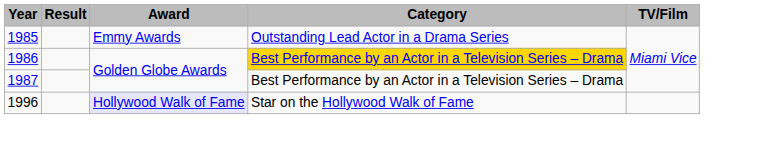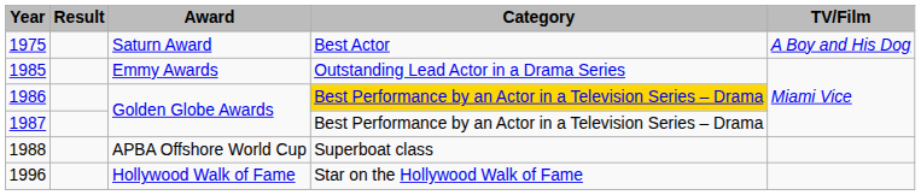+ row: 1975 | Saturn Award | Best Actor | A Boy and His Dog
+ row: 1988 | APBA Offshore World Cup | Superboat class
1996 | Award: lavender background -> no background
